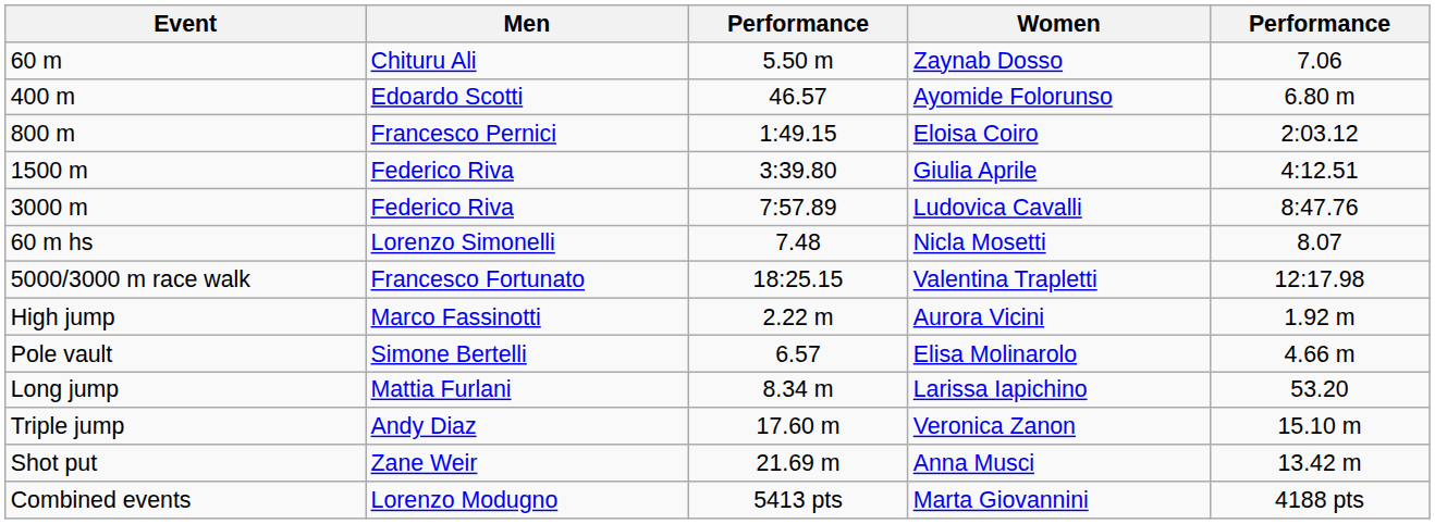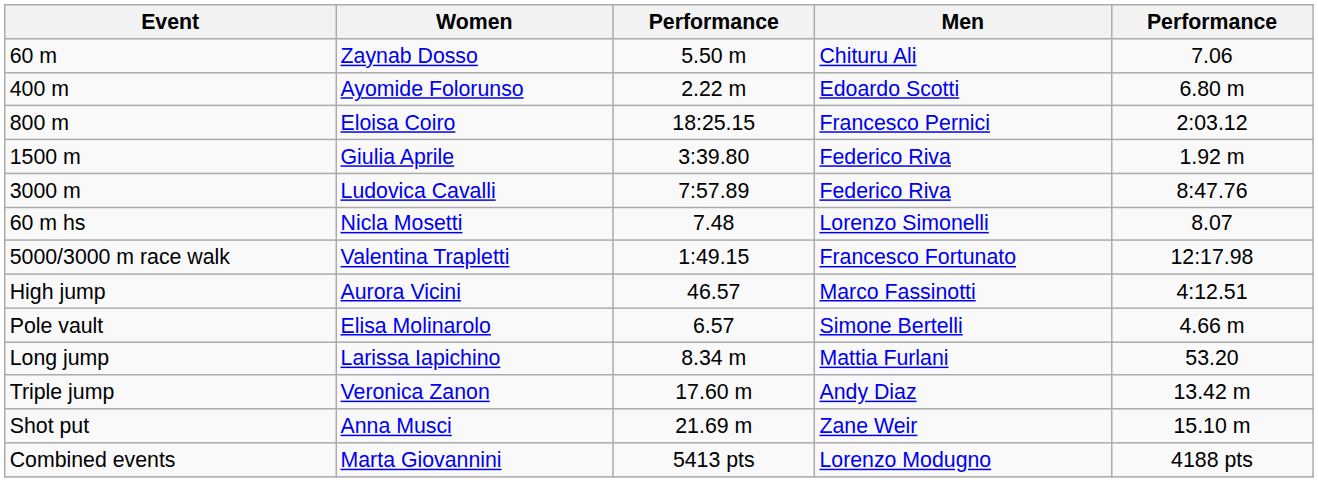columns swapped: Men <-> Women
400 m | column 3: 46.57 -> 2.22 m
800 m | column 3: 1:49.15 -> 18:25.15
1500 m | column 5: 4:12.51 -> 1.92 m
5000/3000 m race walk | column 3: 18:25.15 -> 1:49.15
High jump | column 3: 2.22 m -> 46.57
High jump | column 5: 1.92 m -> 4:12.51
Triple jump | column 5: 15.10 m -> 13.42 m
Shot put | column 5: 13.42 m -> 15.10 m
